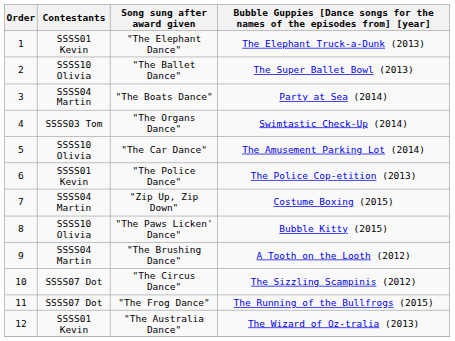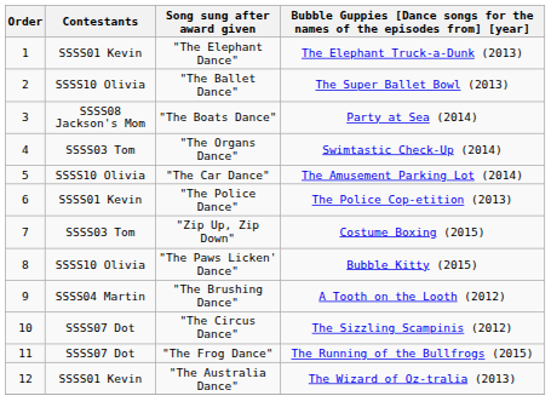"The Boats Dance" | Contestants: SSSS04 Martin -> SSSS08 Jackson's Mom
"Zip Up, Zip Down" | Contestants: SSSS04 Martin -> SSSS03 Tom
